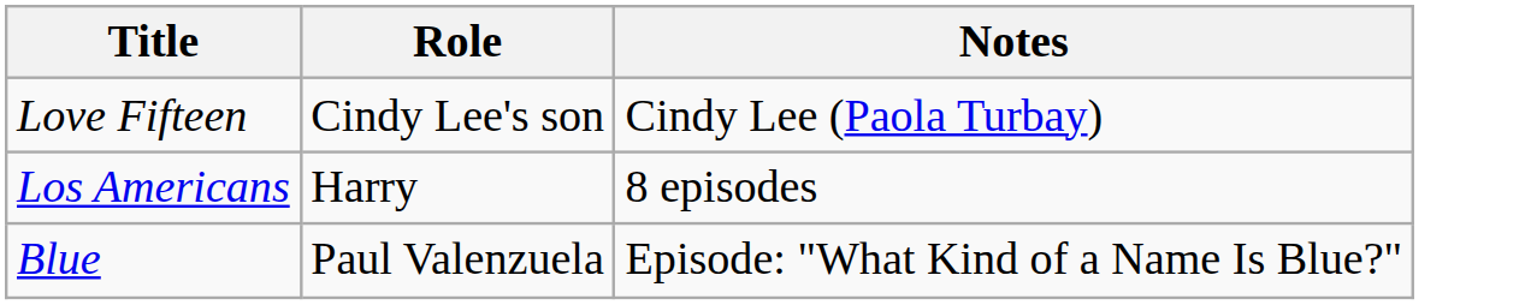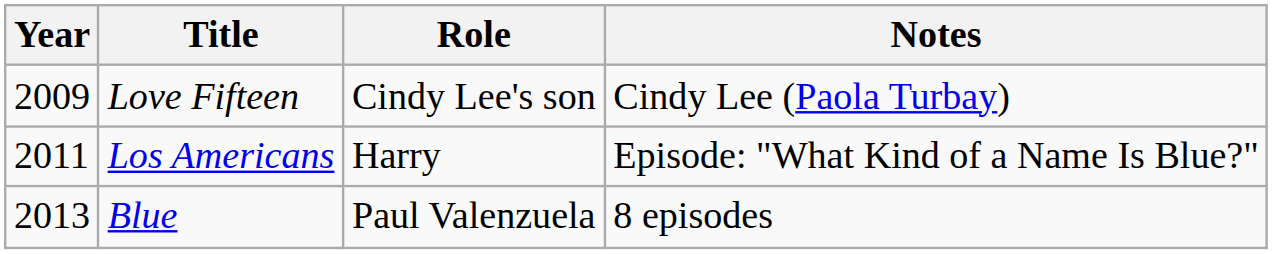+ column: Year | 2009 | 2011 | 2013
Los Americans | Notes: 8 episodes -> Episode: "What Kind of a Name Is Blue?"
Blue | Notes: Episode: "What Kind of a Name Is Blue?" -> 8 episodes
